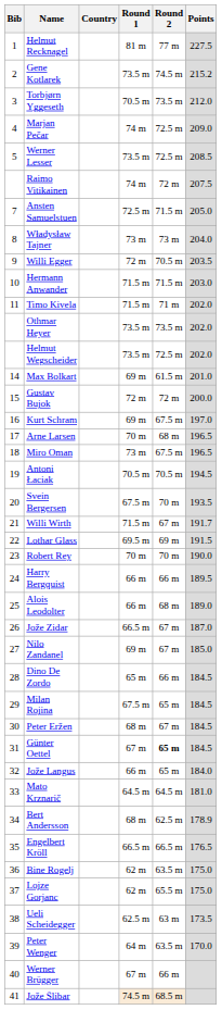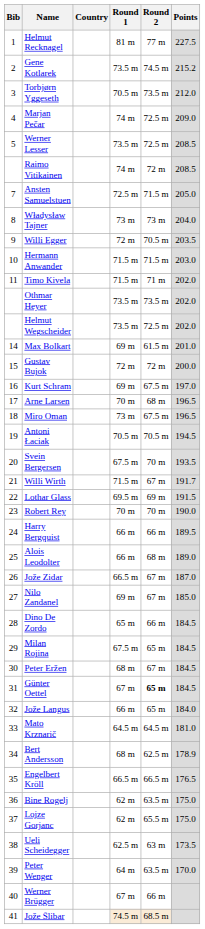Raimo Vitikainen | Points: 207.5 -> 208.5
